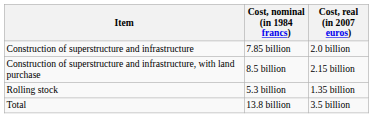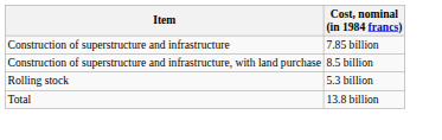- column: Cost, real (in 2007 euros) | 2.0 billion | 2.15 billion | 1.35 billion | 3.5 billion
